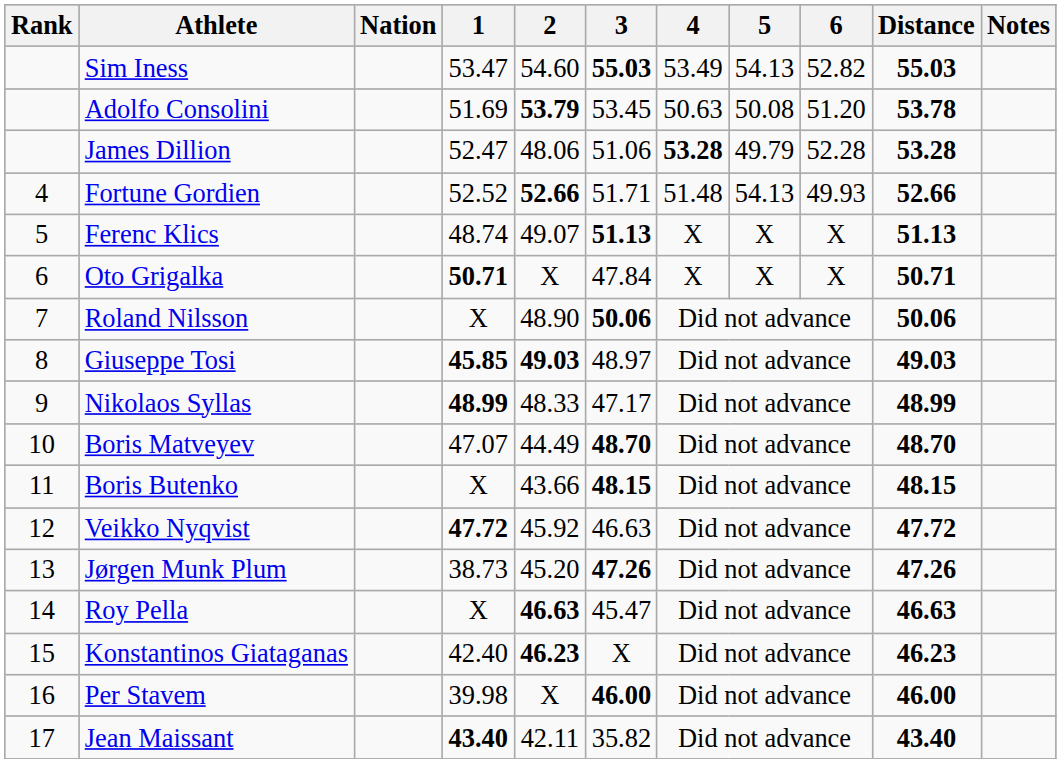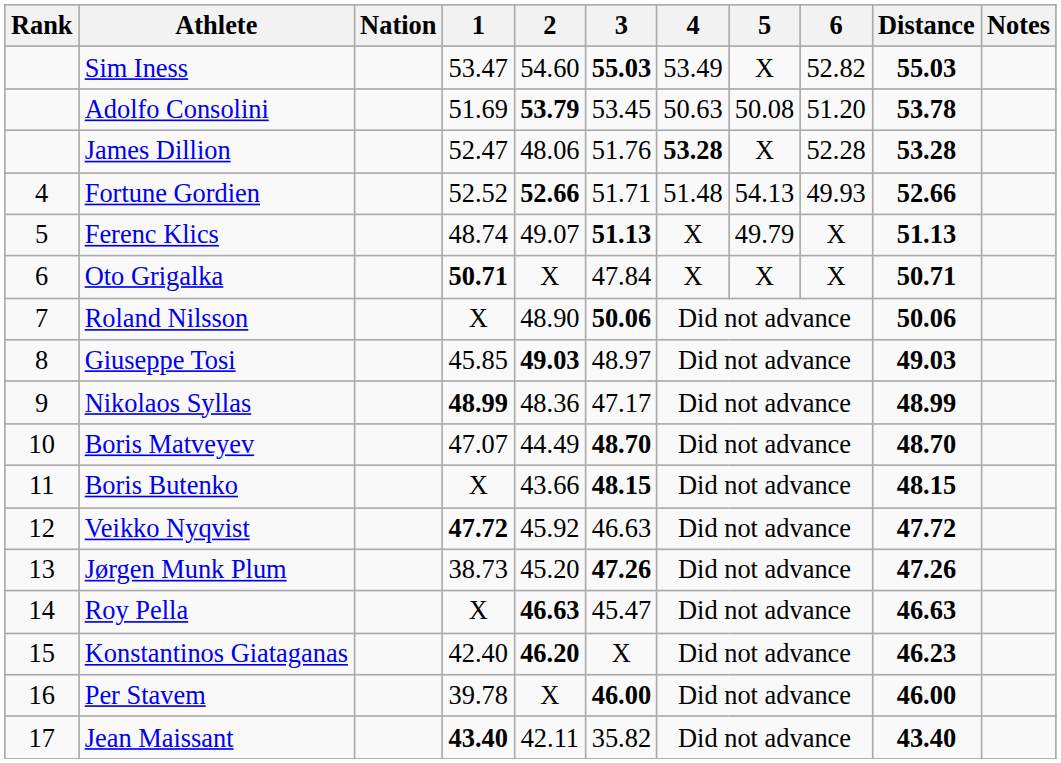Sim Iness | 5: 54.13 -> X
James Dillion | 3: 51.06 -> 51.76
James Dillion | 5: 49.79 -> X
Ferenc Klics | 5: X -> 49.79
Giuseppe Tosi | 1: bold -> normal
Nikolaos Syllas | 2: 48.33 -> 48.36
Konstantinos Giataganas | 2: 46.23 -> 46.20
Per Stavem | 1: 39.98 -> 39.78
